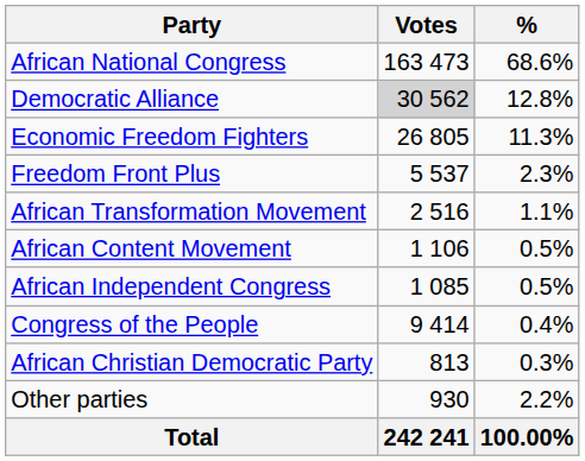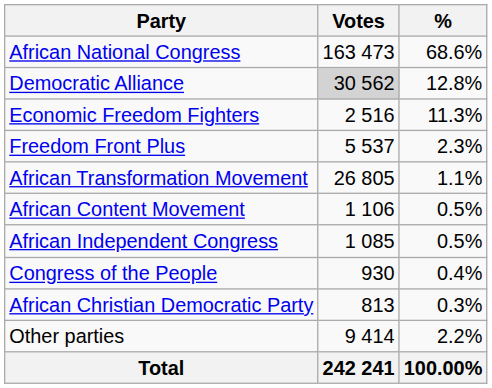Economic Freedom Fighters | Votes: 26 805 -> 2 516
African Transformation Movement | Votes: 2 516 -> 26 805
Congress of the People | Votes: 9 414 -> 930
Other parties | Votes: 930 -> 9 414
